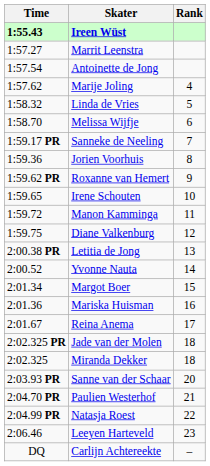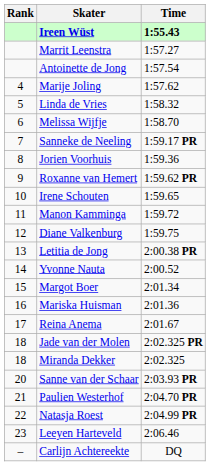columns swapped: Rank <-> Time
